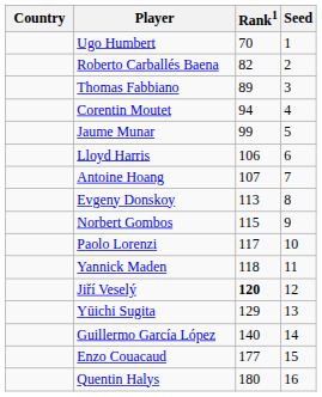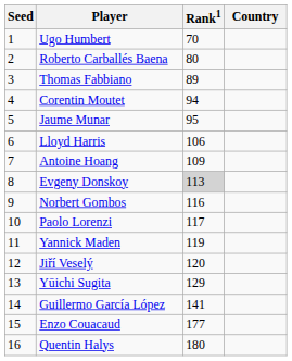columns swapped: Country <-> Seed
Roberto Carballés Baena | Rank1: 82 -> 80
Jaume Munar | Rank1: 99 -> 95
Antoine Hoang | Rank1: 107 -> 109
Evgeny Donskoy | Rank1: no background -> lightgrey background
Norbert Gombos | Rank1: 115 -> 116
Yannick Maden | Rank1: 118 -> 119
Jiří Veselý | Rank1: bold -> normal
Guillermo García López | Rank1: 140 -> 141
